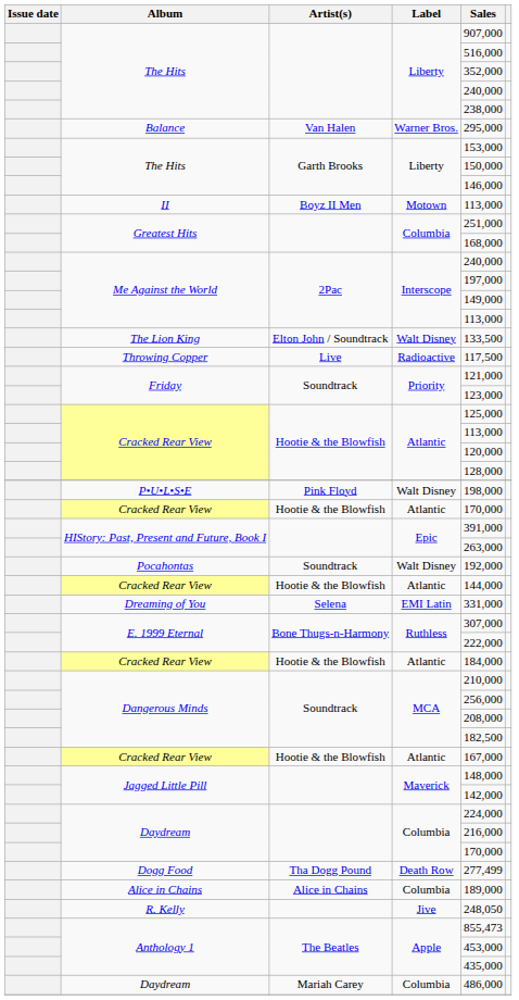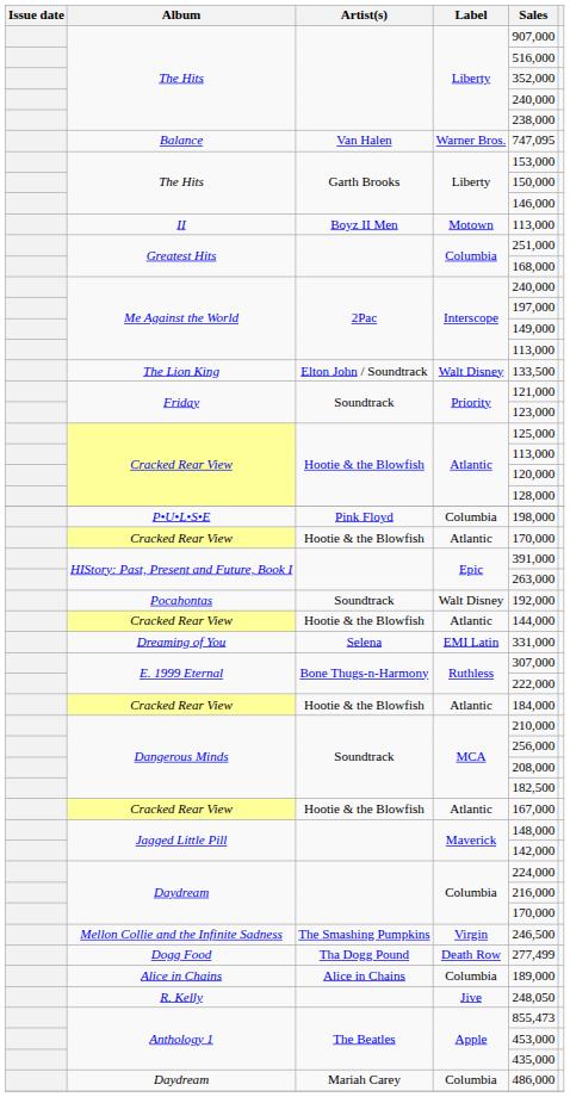Balance | Sales: 295,000 -> 747,095
- row: Throwing Copper | Live | Radioactive | 117,500
P•U•L•S•E | Label: Walt Disney -> Columbia
+ row: Mellon Collie and the Infinite Sadness | The Smashing Pumpkins | Virgin | 246,500
